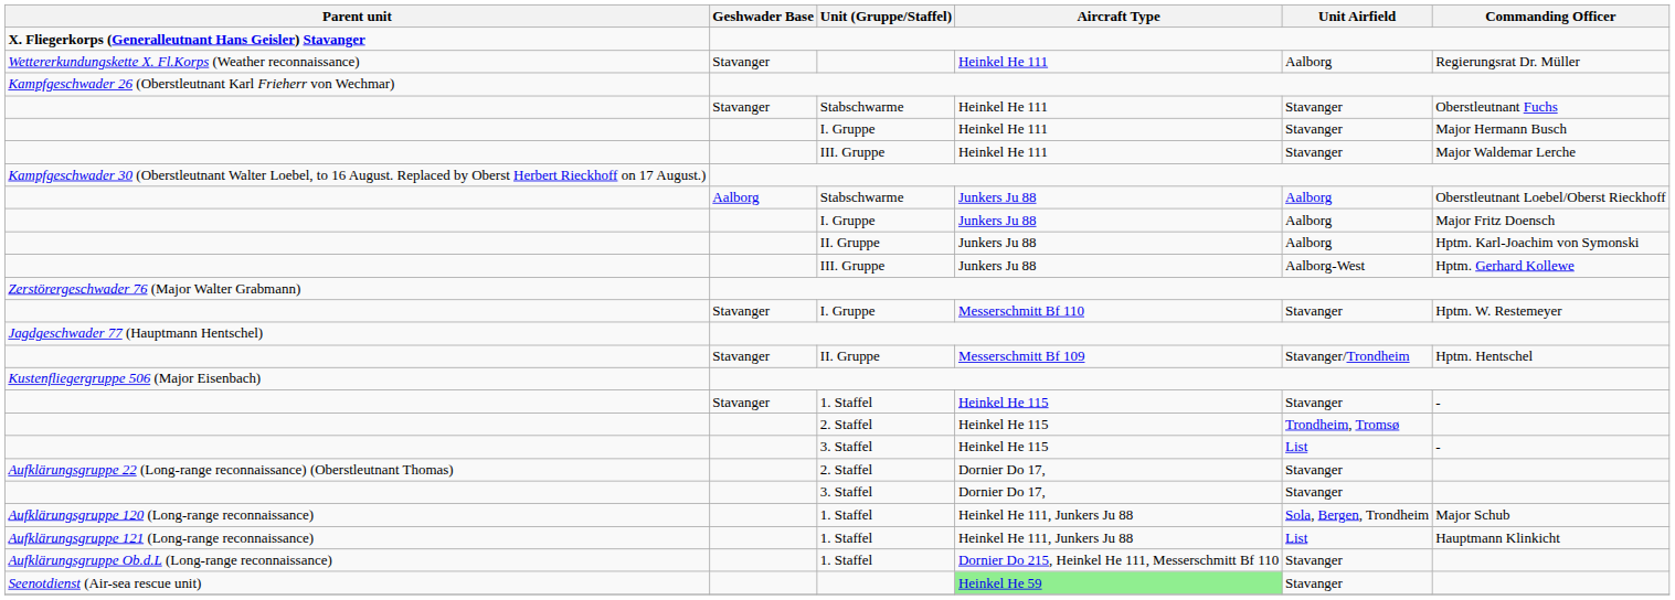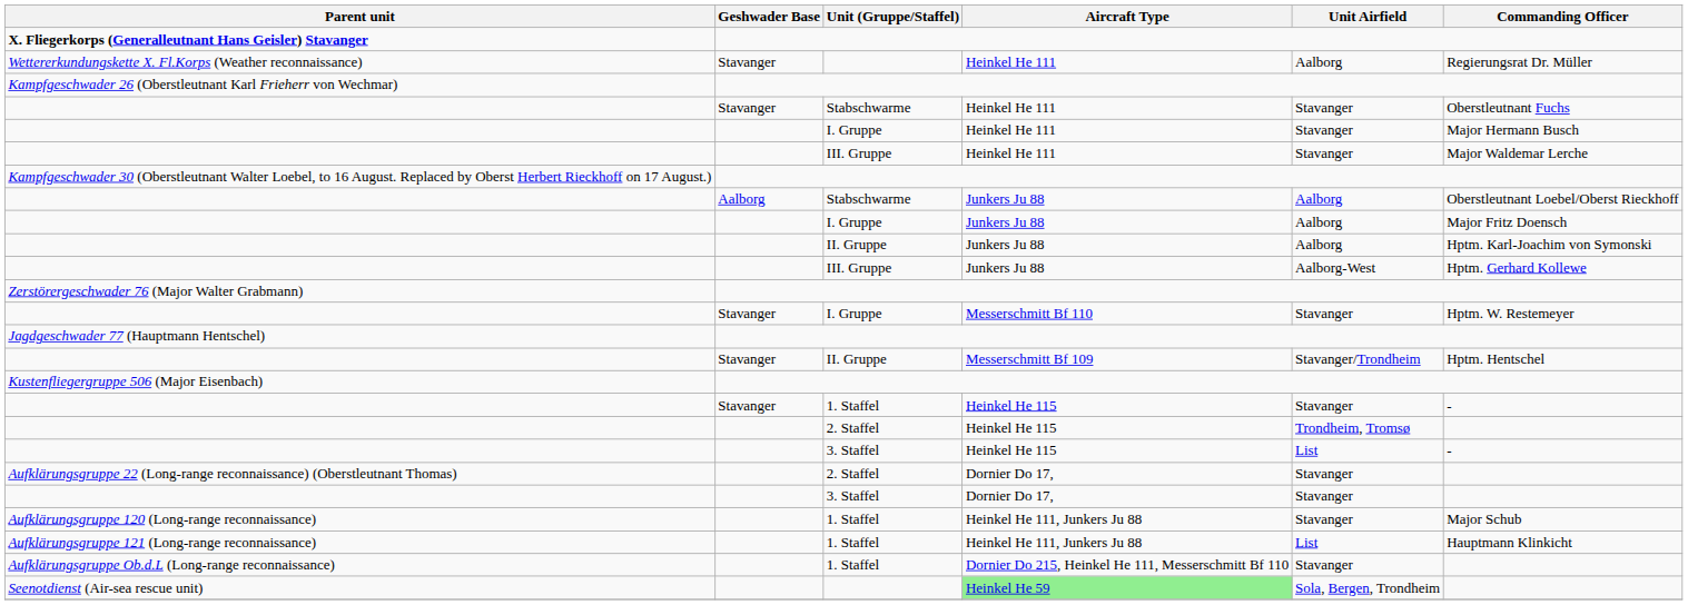Aufklärungsgruppe 120 (Long-range reconnaissance) | Unit Airfield: Sola, Bergen, Trondheim -> Stavanger
Seenotdienst (Air-sea rescue unit) | Unit Airfield: Stavanger -> Sola, Bergen, Trondheim
